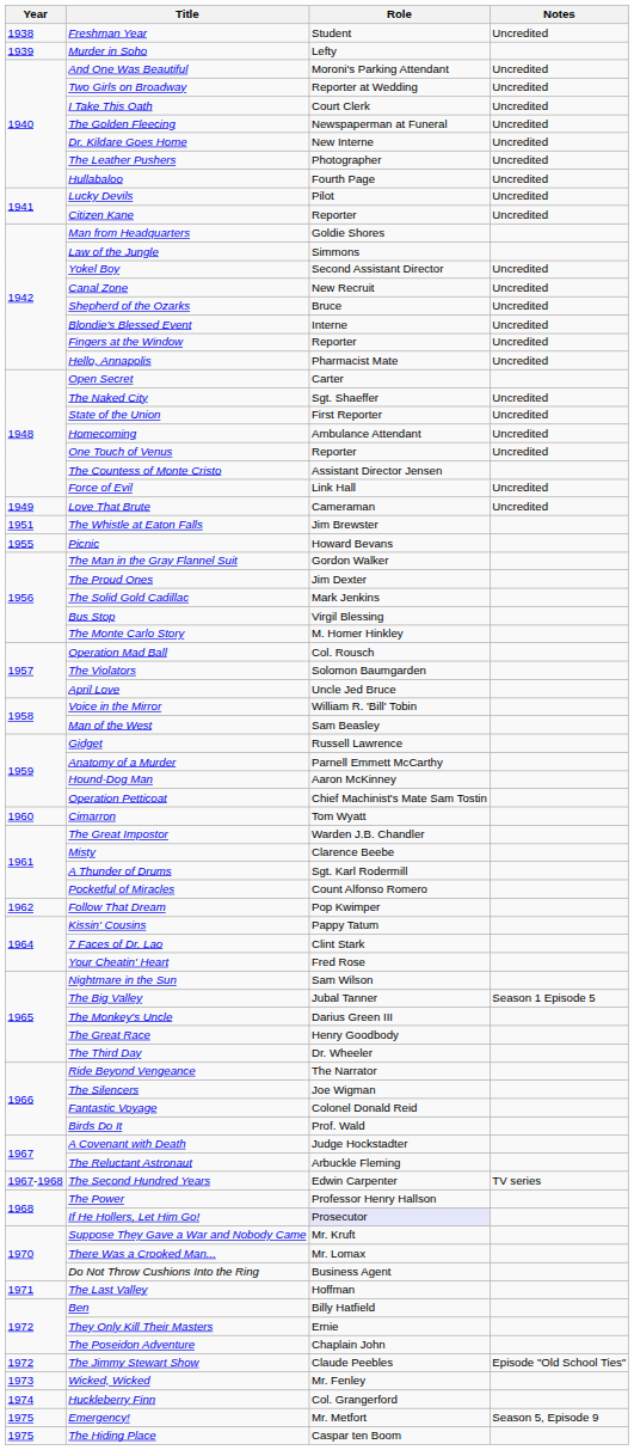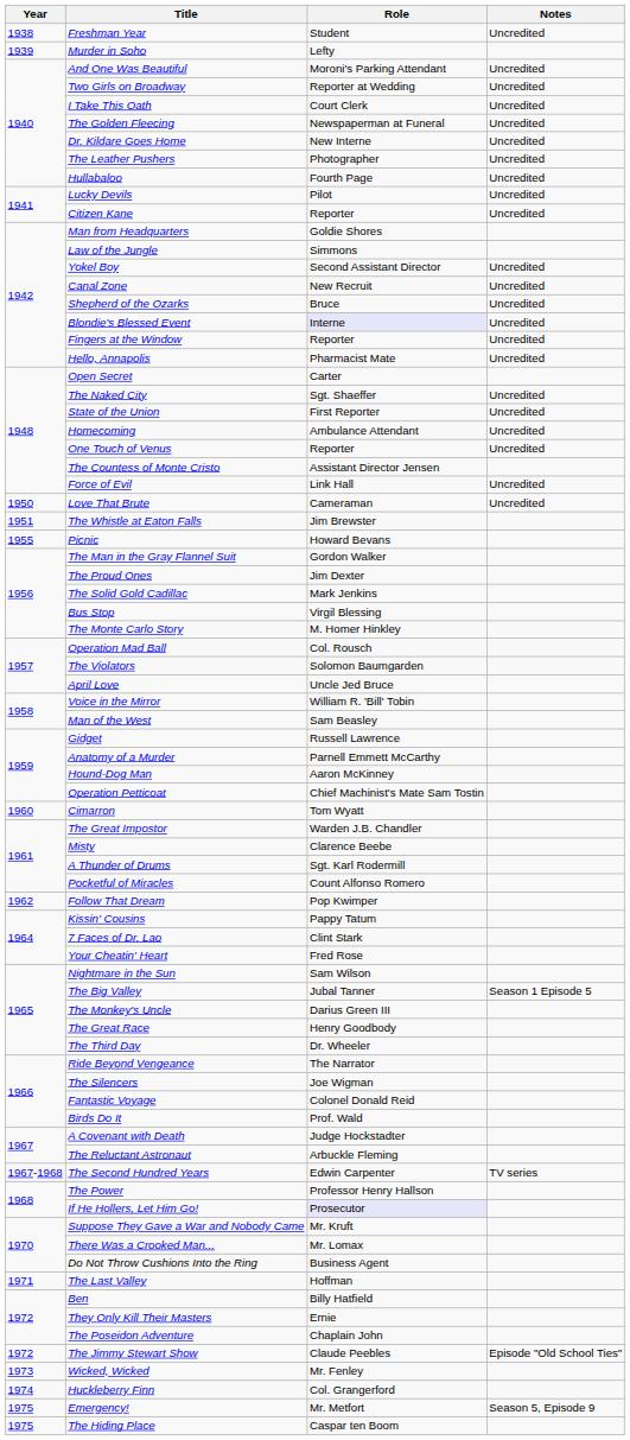Blondie's Blessed Event | Role: no background -> lavender background
Love That Brute | Year: 1949 -> 1950
